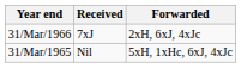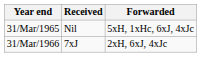rows swapped: 31/Mar/1965 <-> 31/Mar/1966
